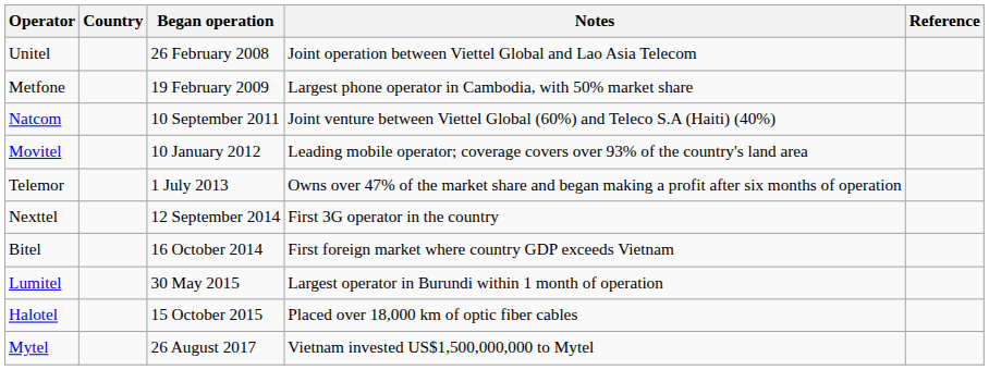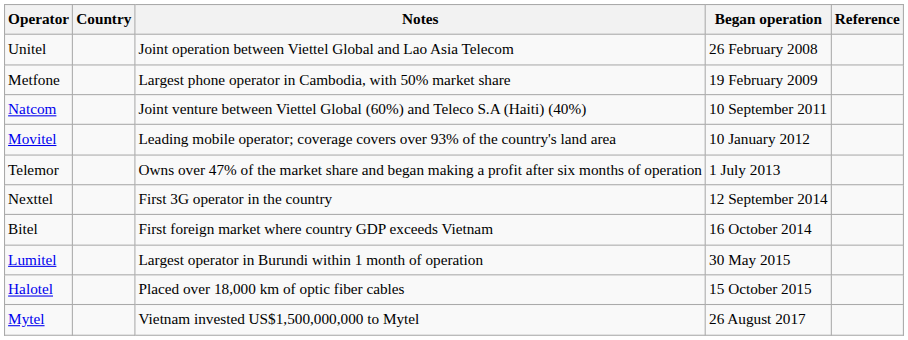columns swapped: Began operation <-> Notes
